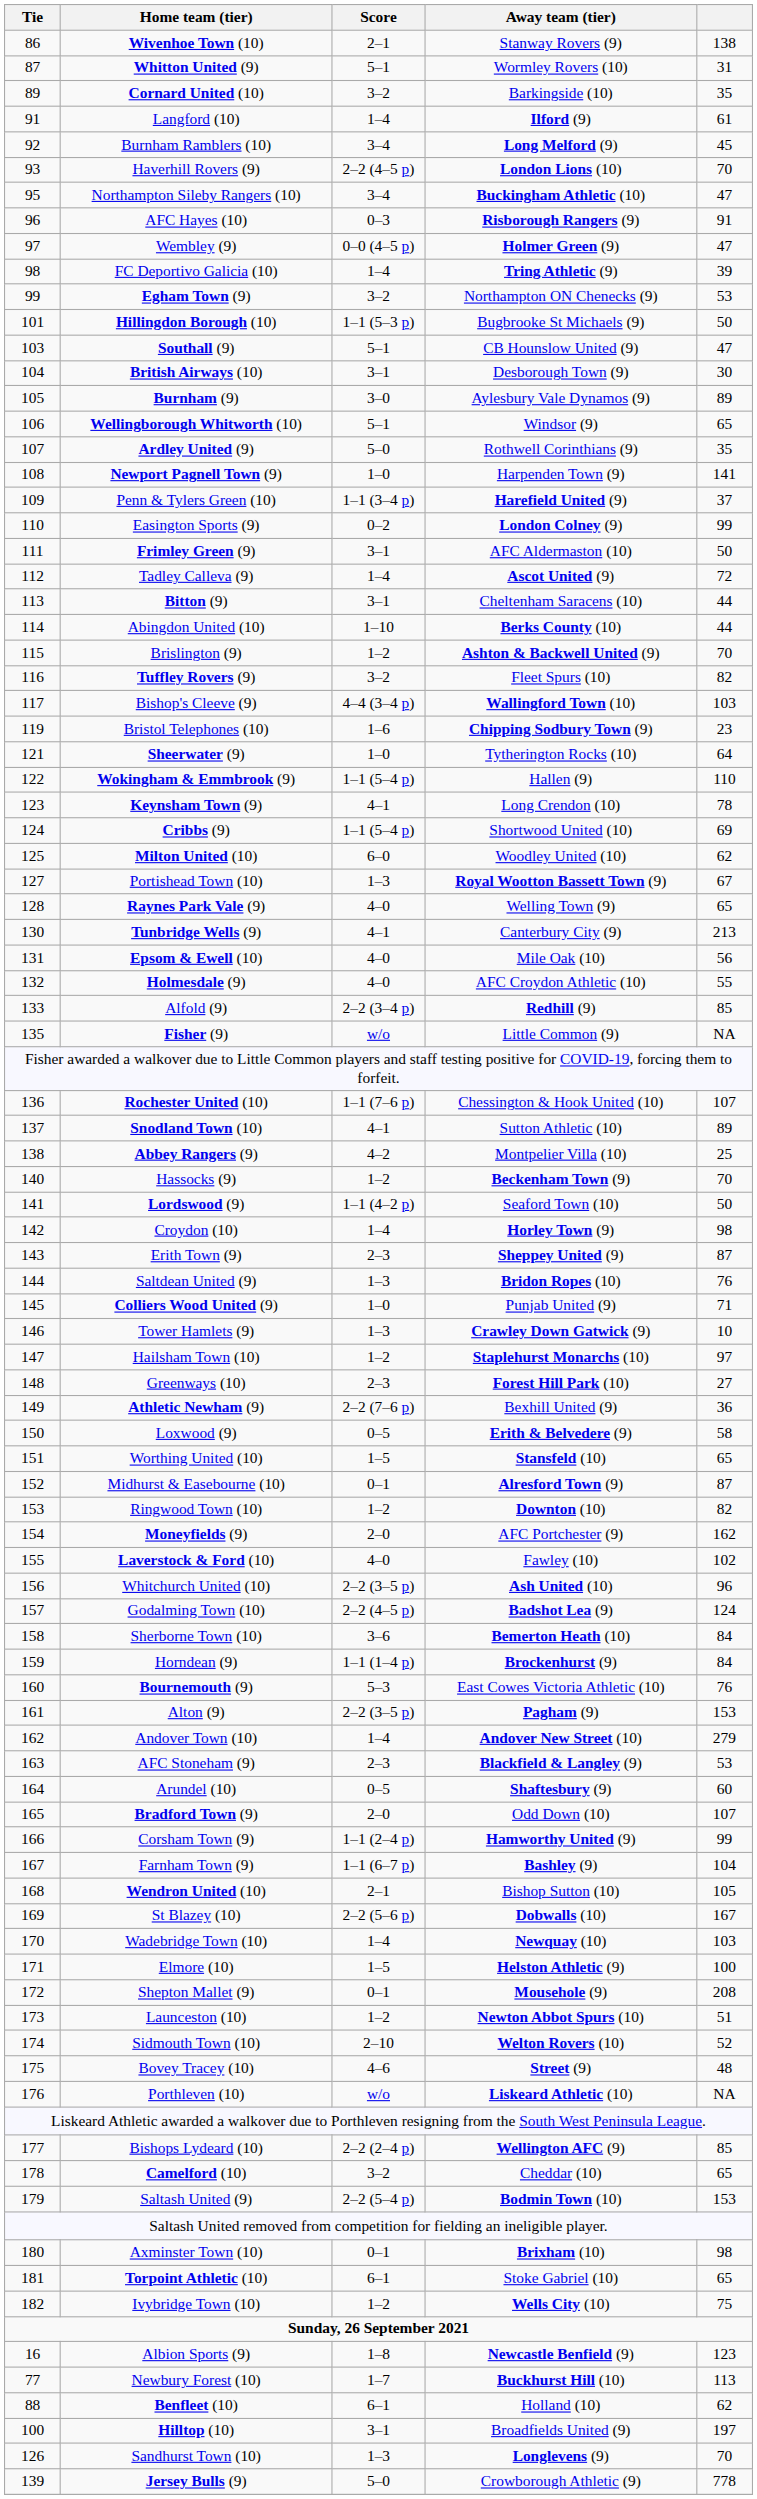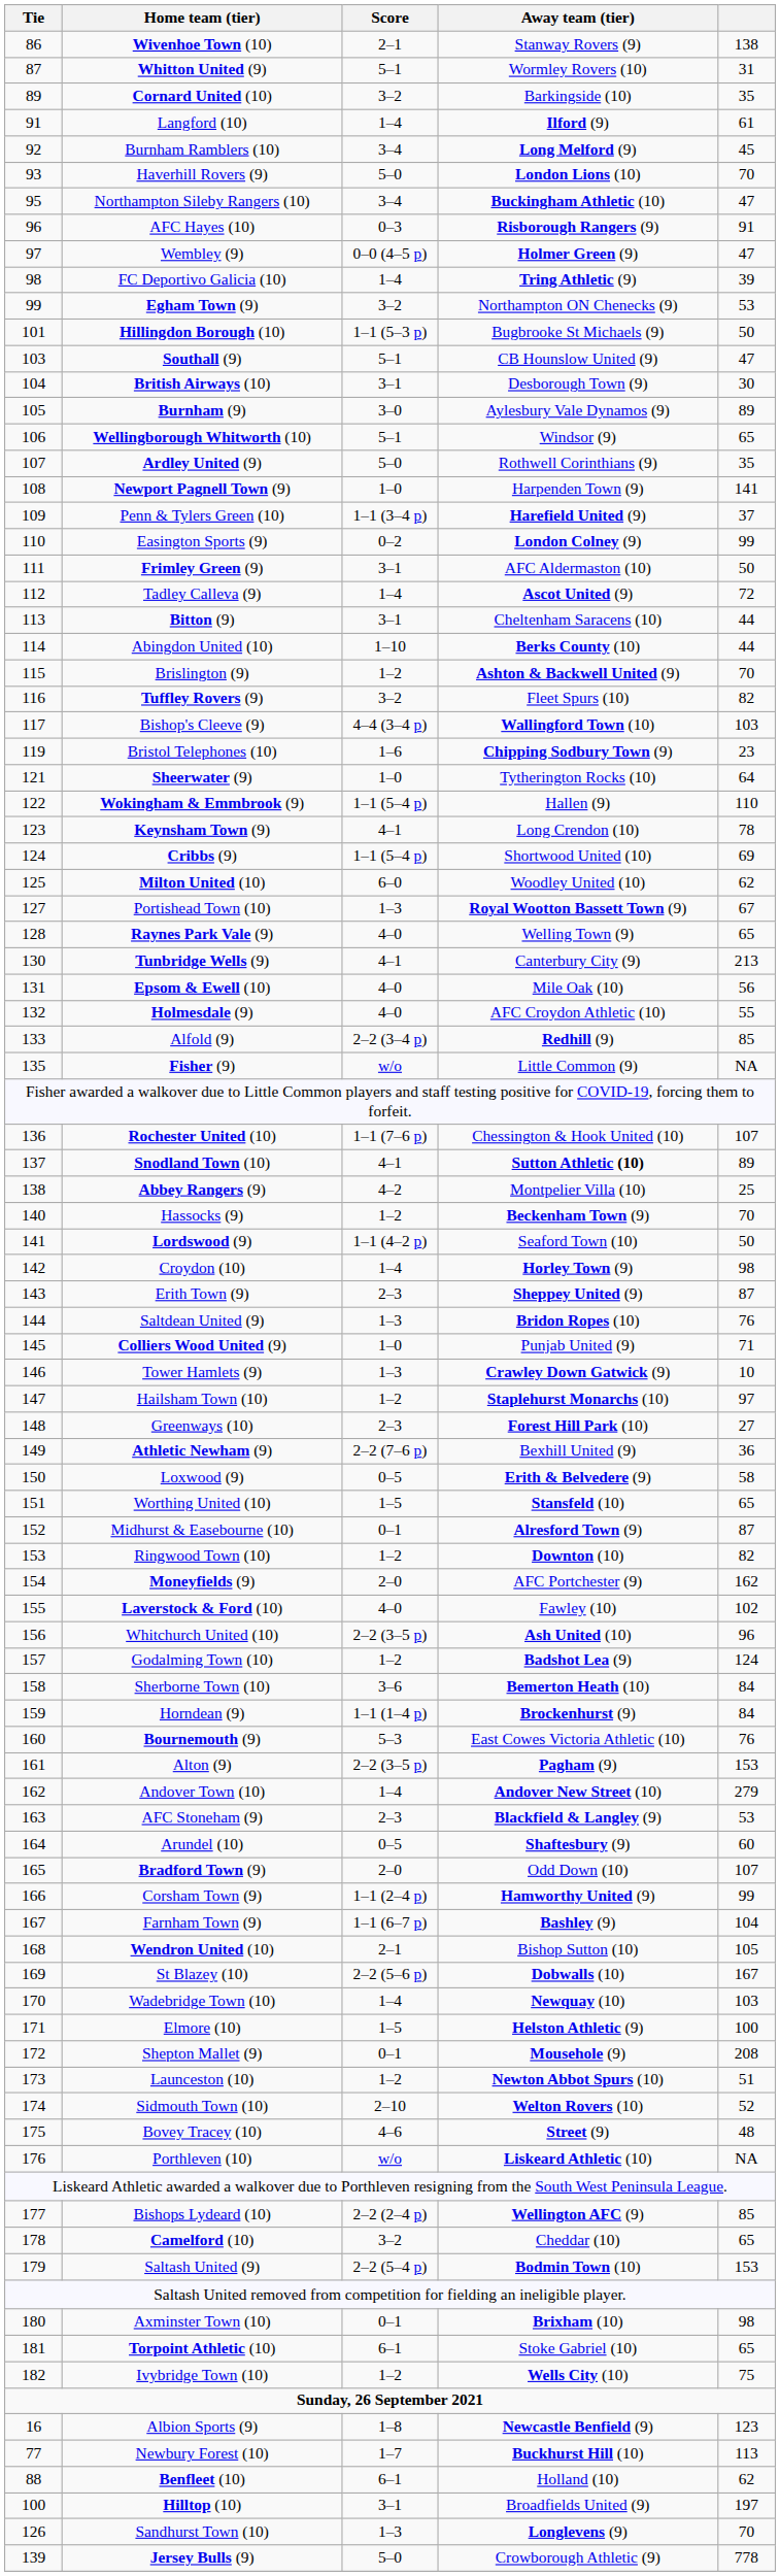Haverhill Rovers (9) | Score: 2–2 (4–5 p) -> 5–0
Snodland Town (10) | Away team (tier): normal -> bold
Godalming Town (10) | Score: 2–2 (4–5 p) -> 1–2
